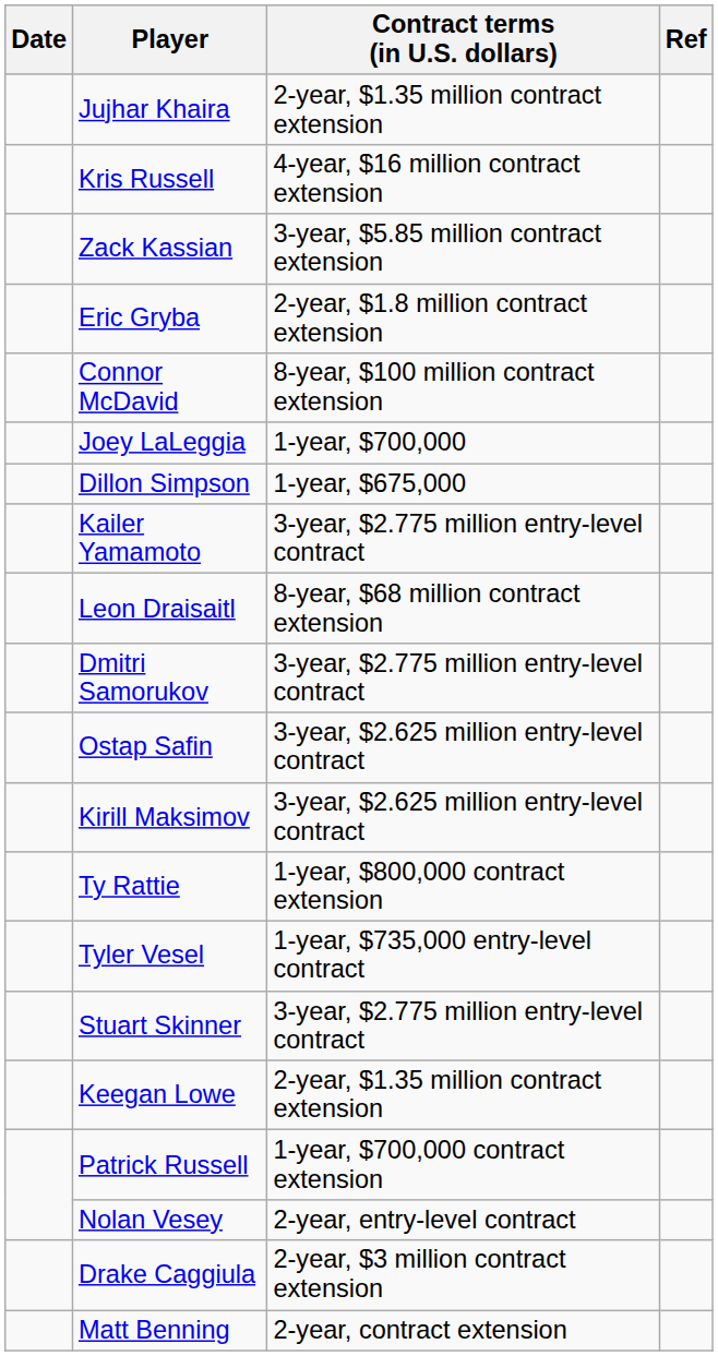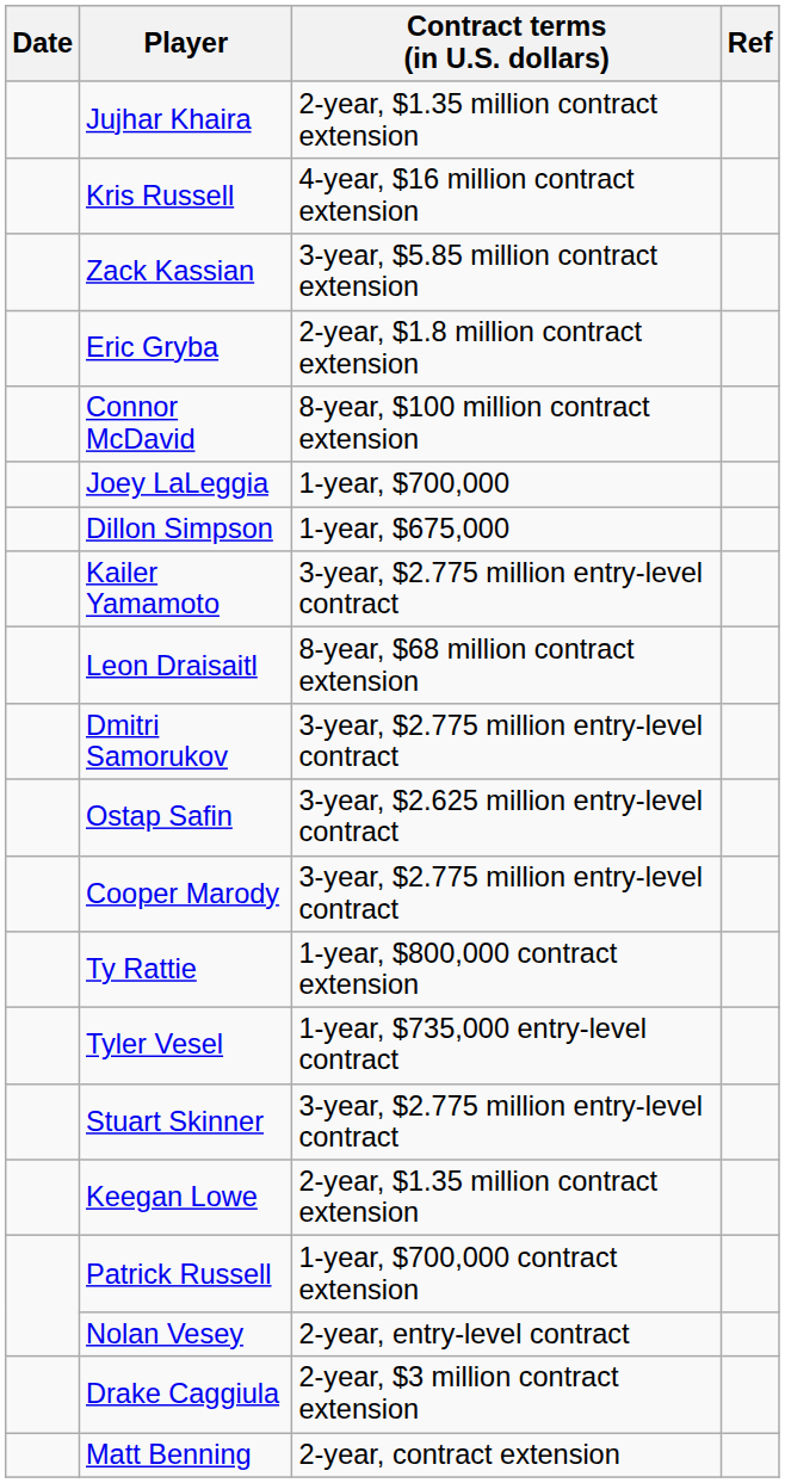- row: Kirill Maksimov | 3-year, $2.625 million entry-level contract
+ row: Cooper Marody | 3-year, $2.775 million entry-level contract
